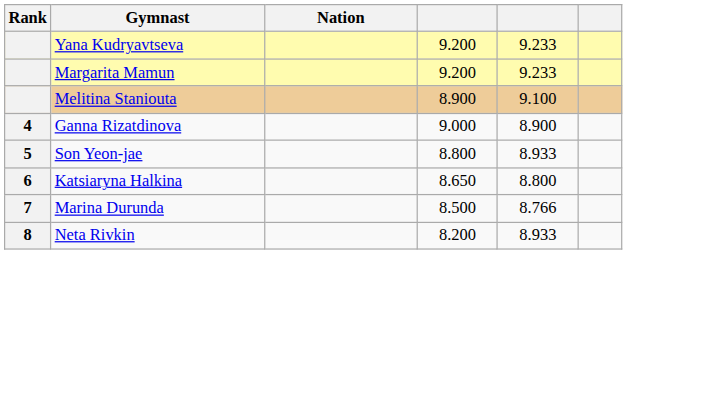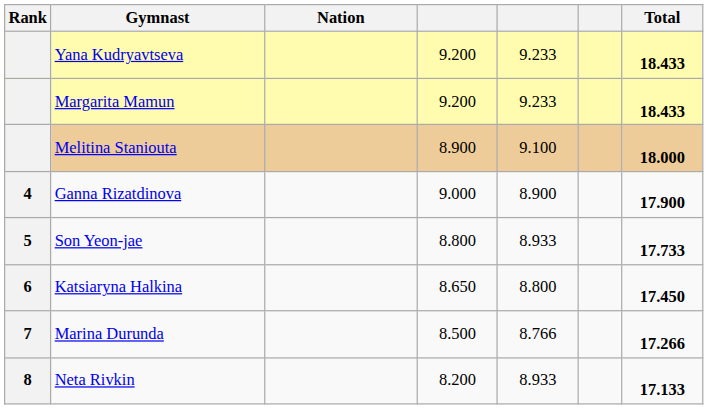+ column: Total | 18.433 | 18.433 | 18.000 | 17.900 | 17.733 | 17.450 | 17.266 | 17.133
